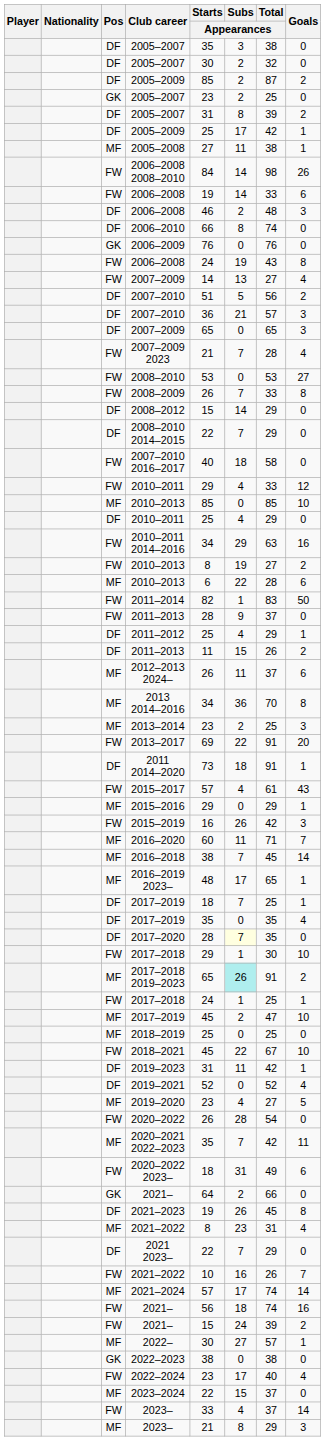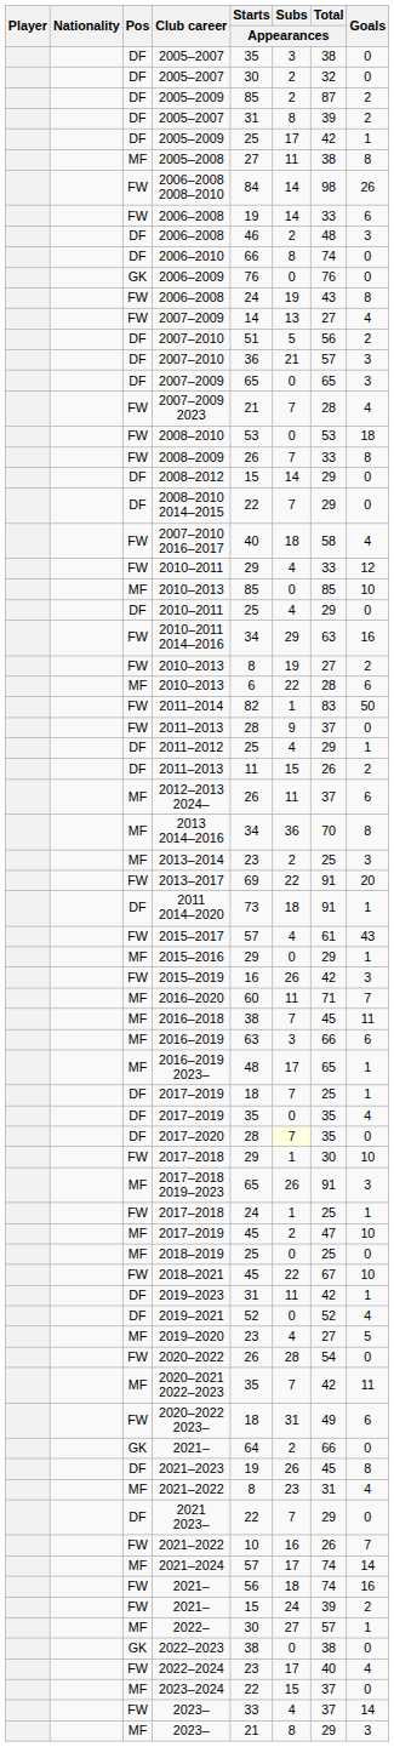- row: GK | 2005–2007 | 23 | 2 | 25 | 0
2005–2008 | Goals: 1 -> 8
2008–2010 | Goals: 27 -> 18
2007–2010 2016–2017 | Goals: 0 -> 4
2016–2018 | Goals: 14 -> 11
+ row: MF | 2016–2019 | 63 | 3 | 66 | 6
2017–2018 2019–2023 | Subs / Appearances: paleturquoise background -> no background
2017–2018 2019–2023 | Goals: 2 -> 3
